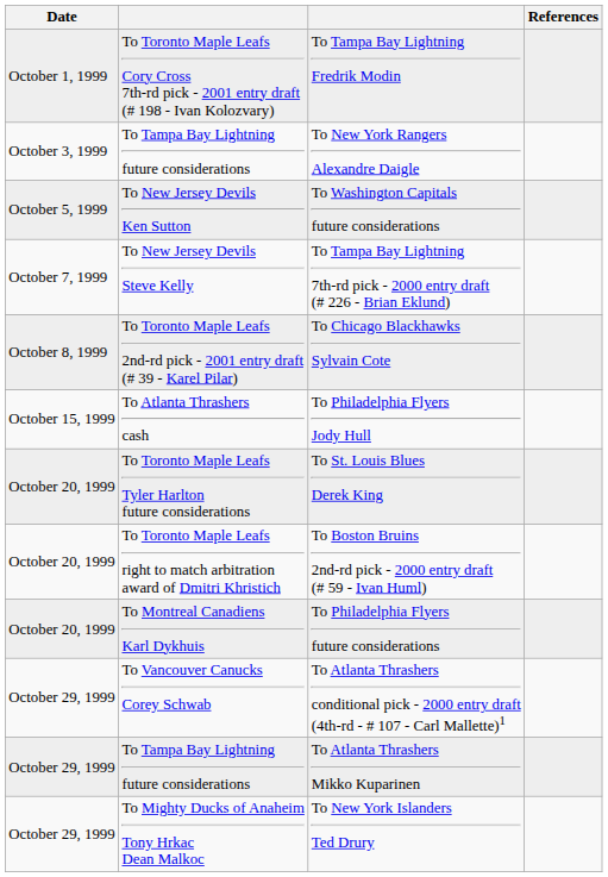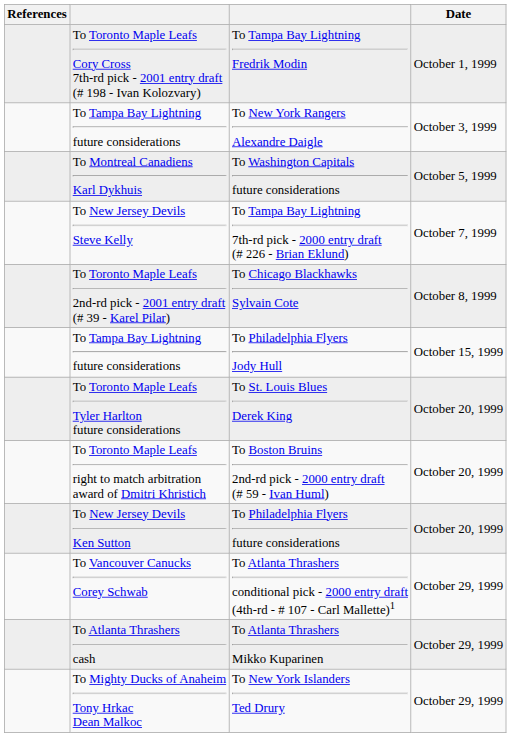columns swapped: Date <-> References
To Washington Capitals future considerations | column 2: To New Jersey Devils Ken Sutton -> To Montreal Canadiens Karl Dykhuis
To Philadelphia Flyers Jody Hull | column 2: To Atlanta Thrashers cash -> To Tampa Bay Lightning future considerations
To Philadelphia Flyers future considerations | column 2: To Montreal Canadiens Karl Dykhuis -> To New Jersey Devils Ken Sutton
To Atlanta Thrashers Mikko Kuparinen | column 2: To Tampa Bay Lightning future considerations -> To Atlanta Thrashers cash
